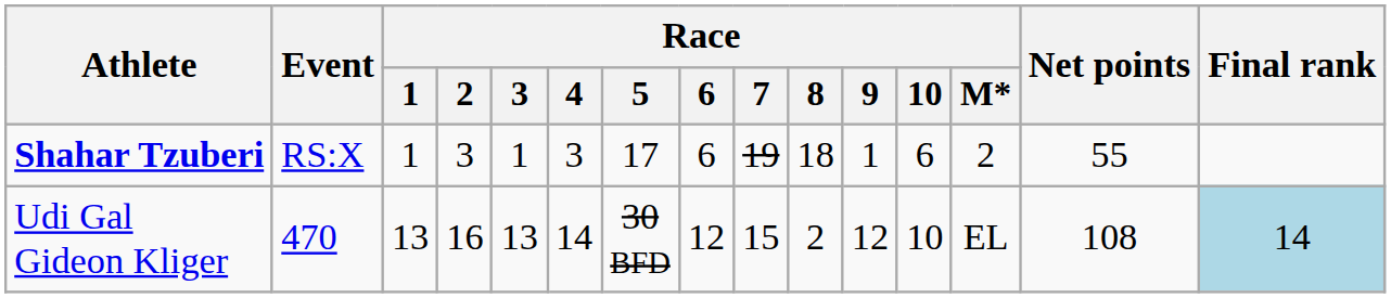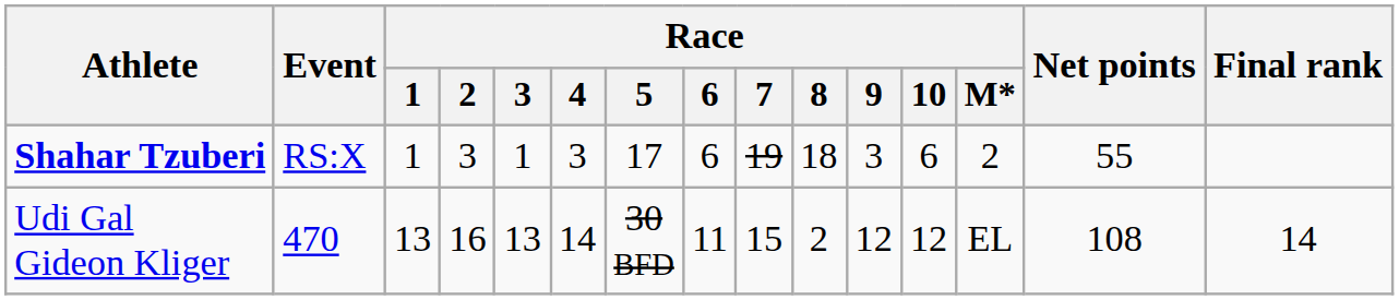Shahar Tzuberi | Race / 9: 1 -> 3
Udi Gal Gideon Kliger | Race / 6: 12 -> 11
Udi Gal Gideon Kliger | Race / 10: 10 -> 12
Udi Gal Gideon Kliger | Final rank: lightblue background -> no background
